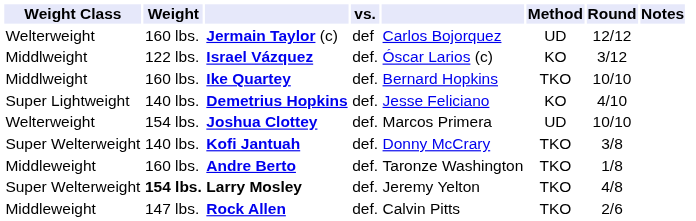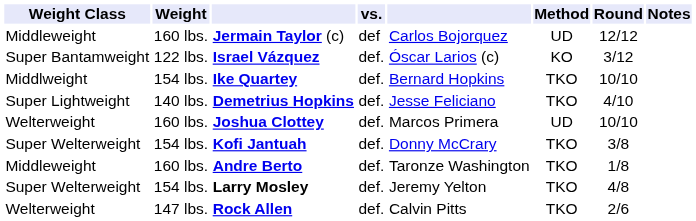Jermain Taylor (c) | Weight Class: Welterweight -> Middleweight
Israel Vázquez | Weight Class: Middlweight -> Super Bantamweight
Ike Quartey | Weight: 160 lbs. -> 154 lbs.
Demetrius Hopkins | Method: KO -> TKO
Joshua Clottey | Weight: 154 lbs. -> 160 lbs.
Kofi Jantuah | Weight: 140 lbs. -> 154 lbs.
Larry Mosley | Weight: bold -> normal
Rock Allen | Weight Class: Middleweight -> Welterweight
